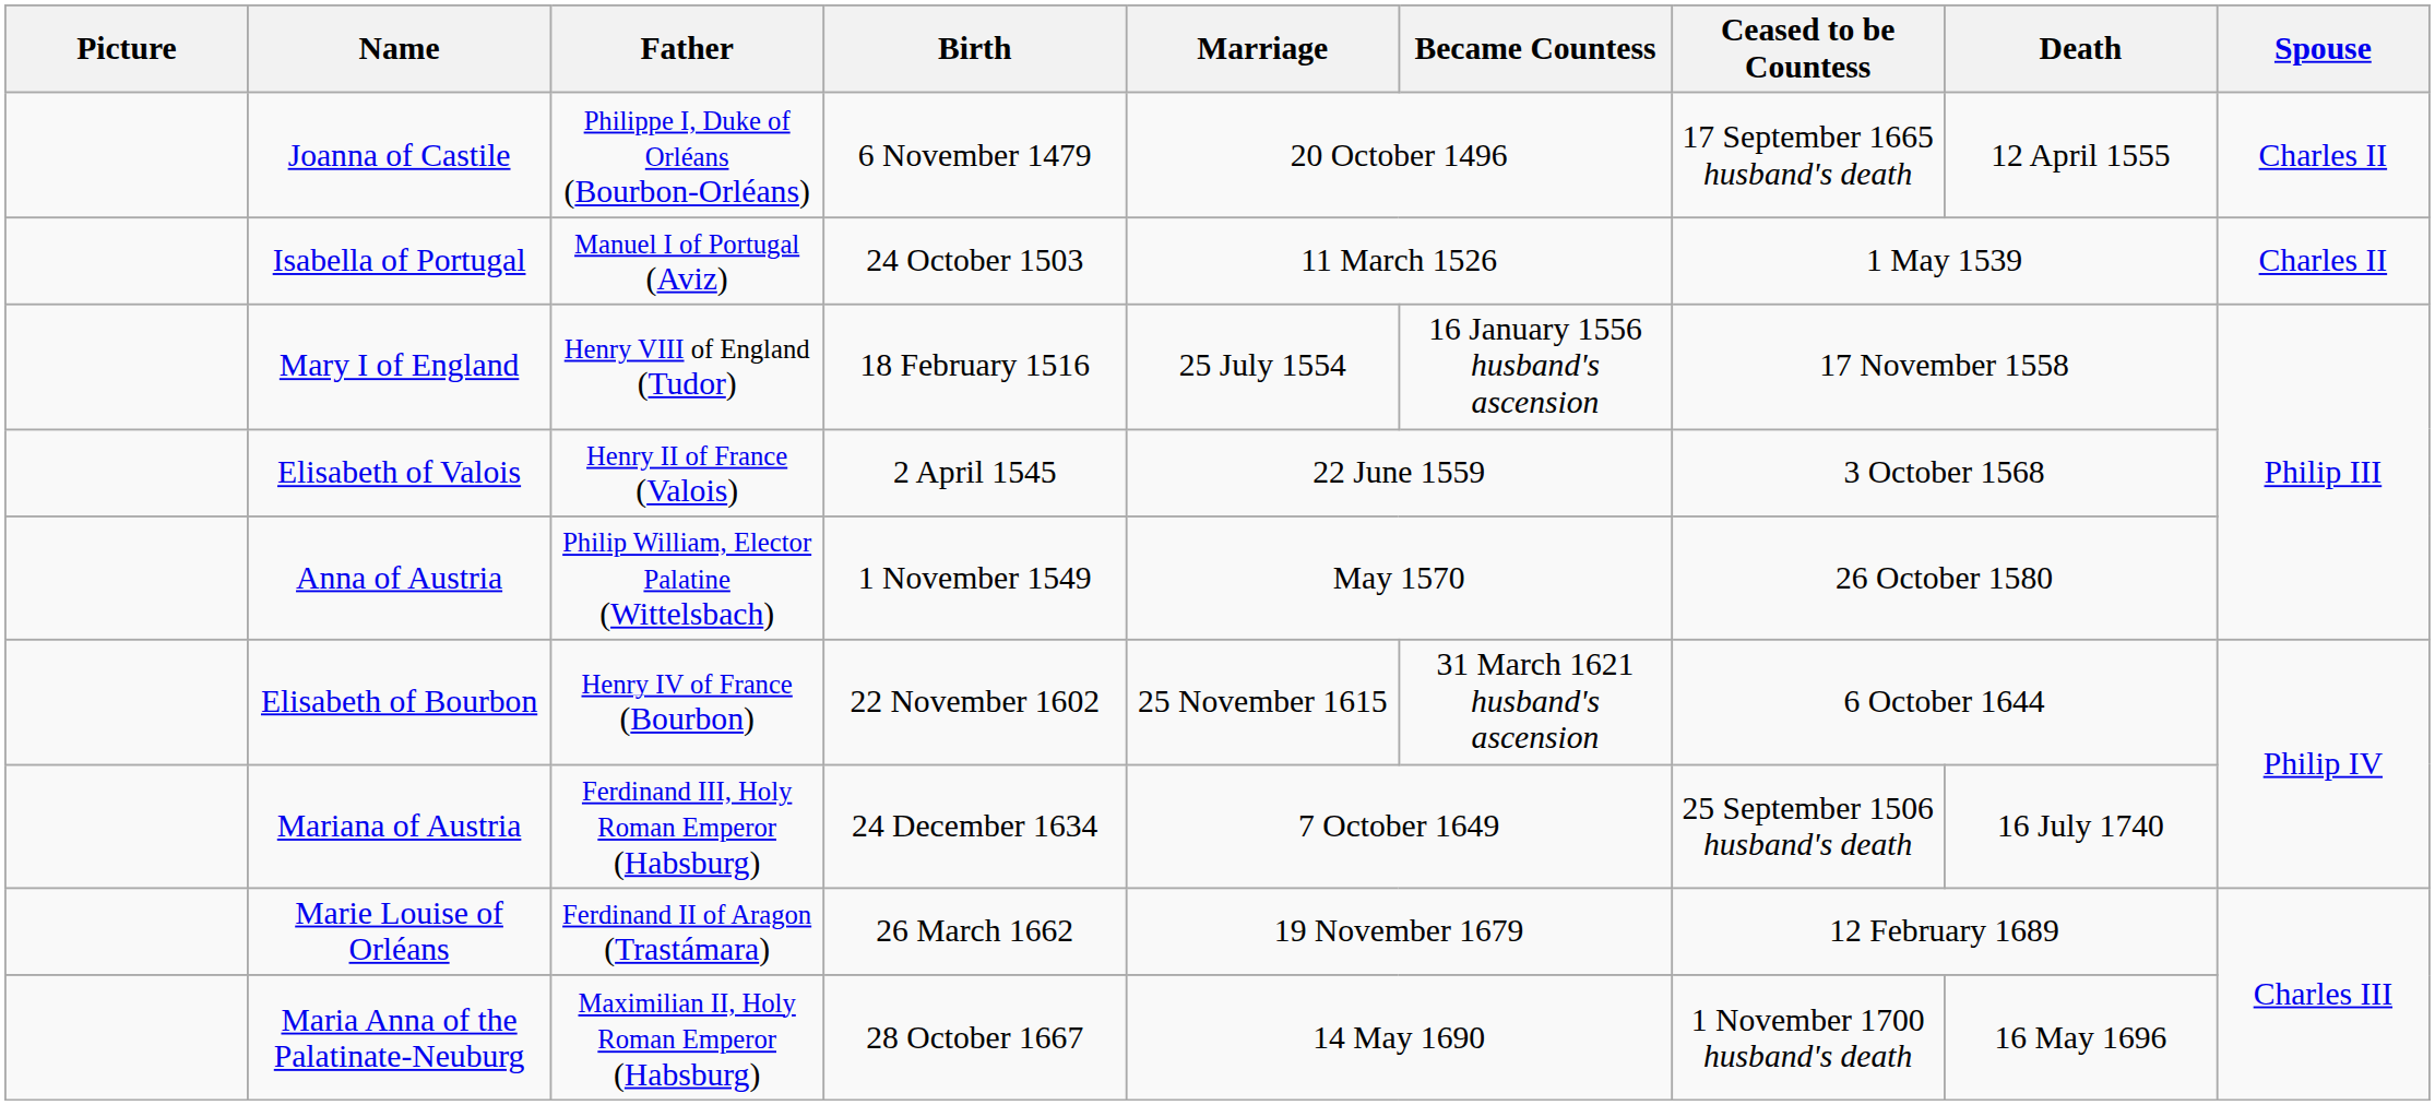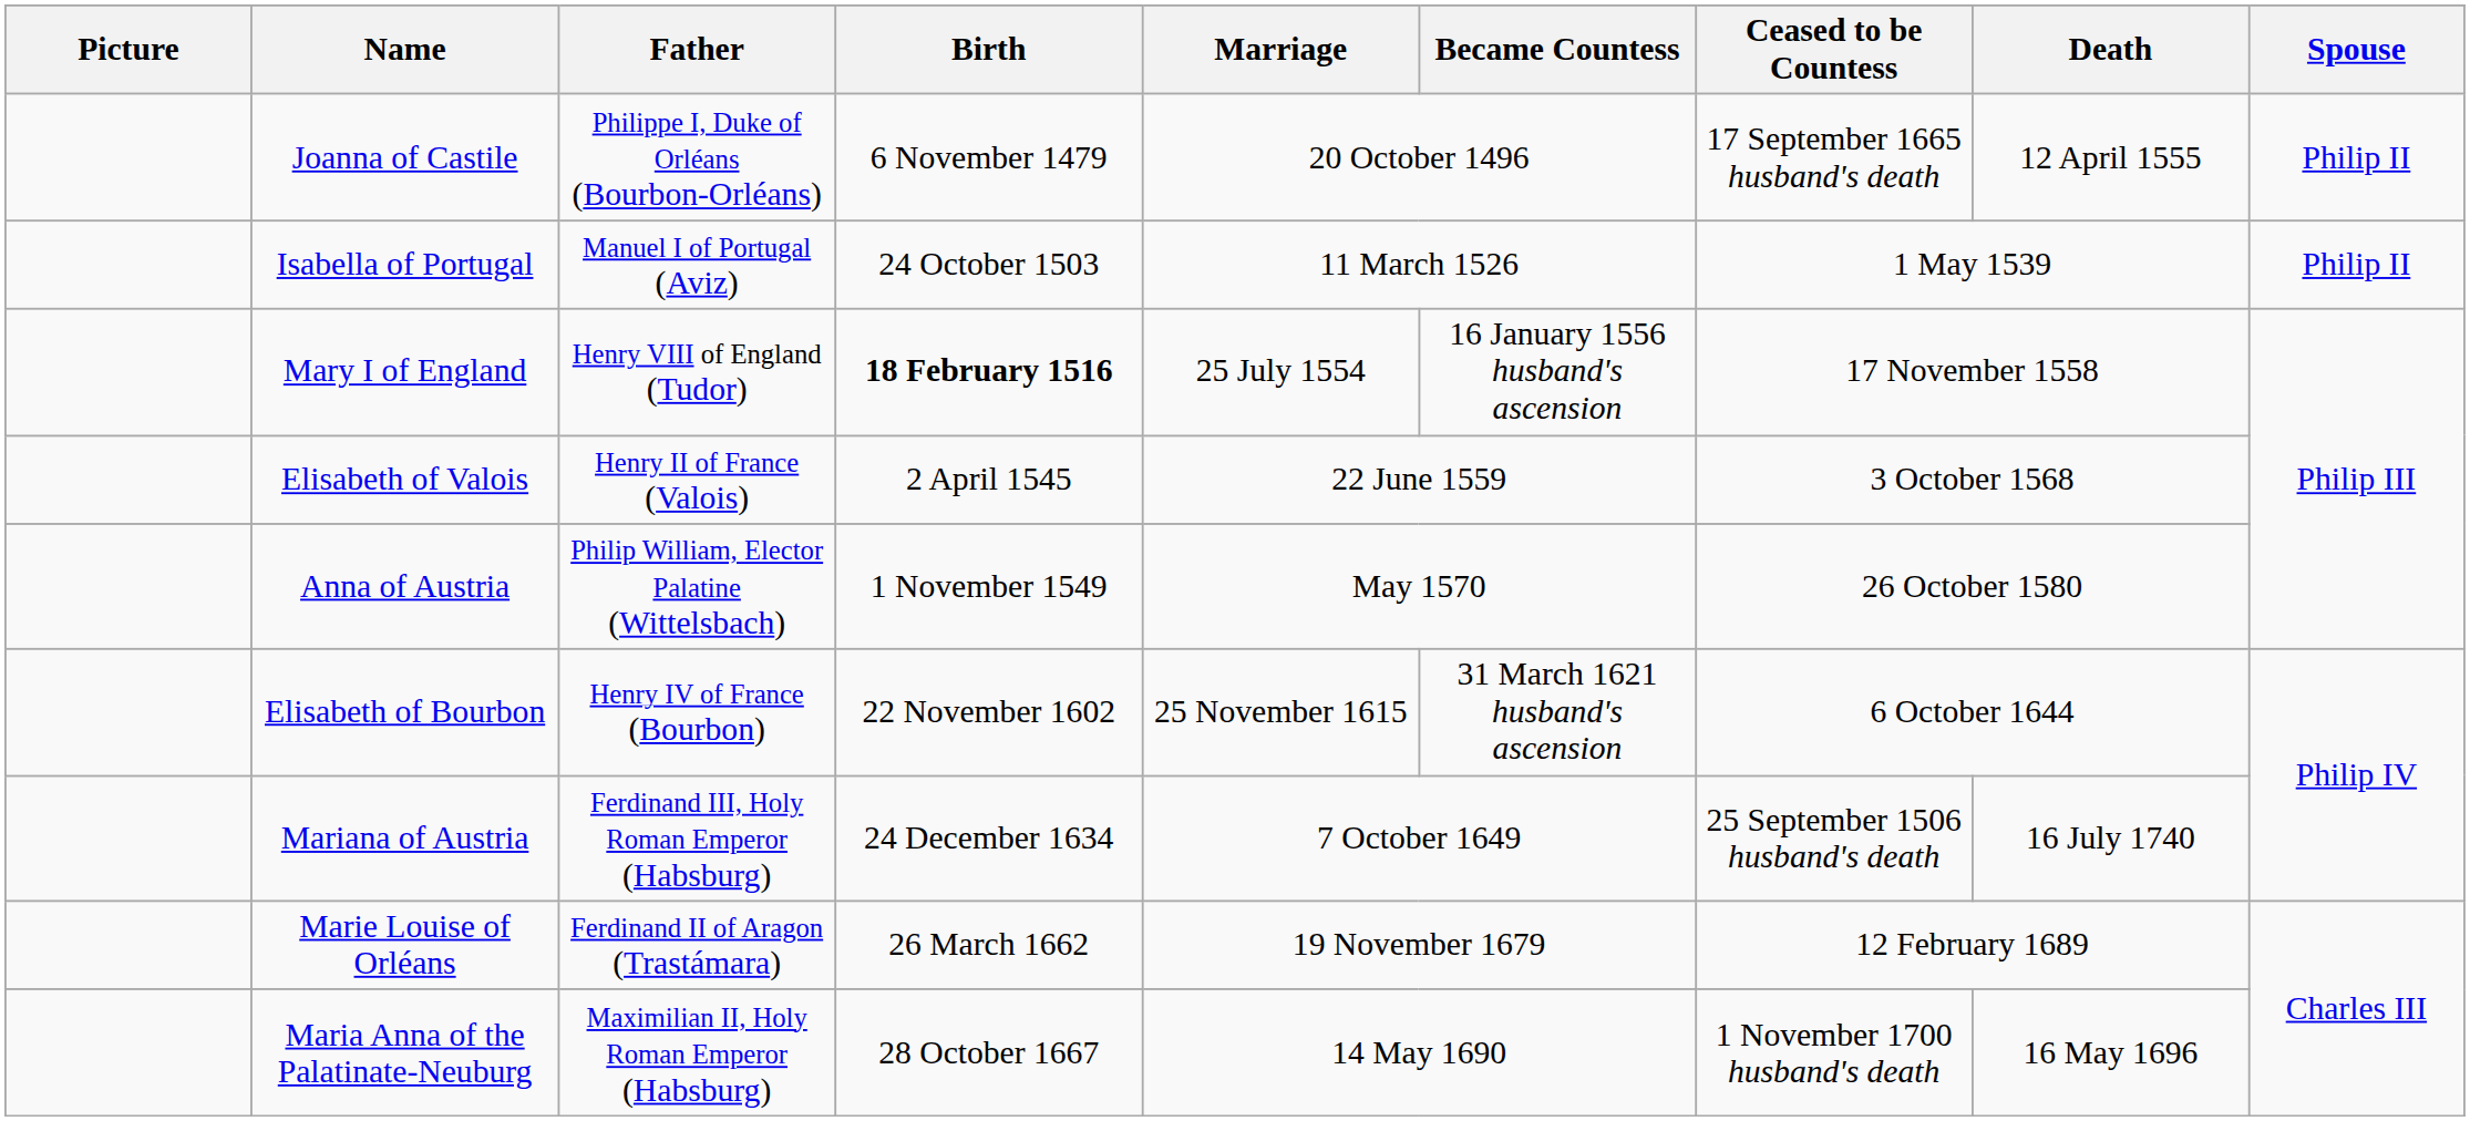Joanna of Castile | Spouse: Charles II -> Philip II
Isabella of Portugal | Spouse: Charles II -> Philip II
Mary I of England | Birth: normal -> bold
